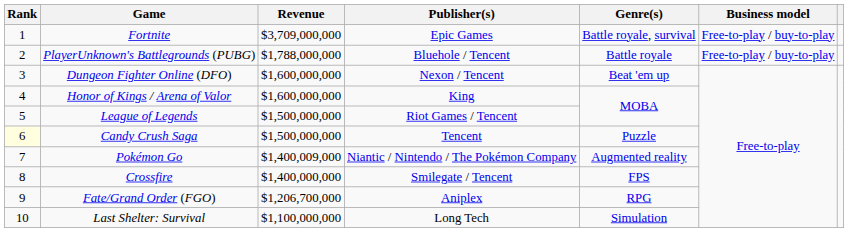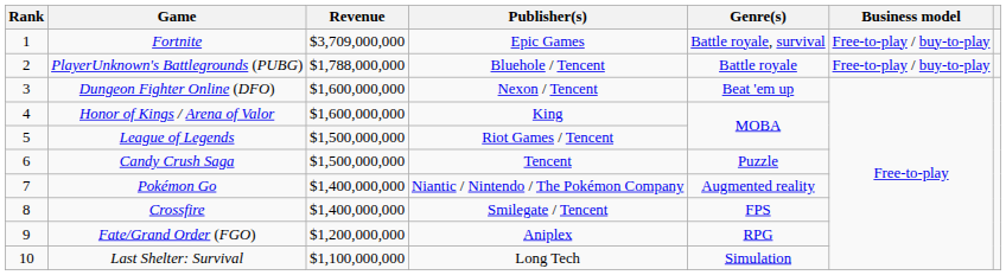Candy Crush Saga | Rank: lightyellow background -> no background
Pokémon Go | Revenue: $1,400,009,000 -> $1,400,000,000
Fate/Grand Order (FGO) | Revenue: $1,206,700,000 -> $1,200,000,000
